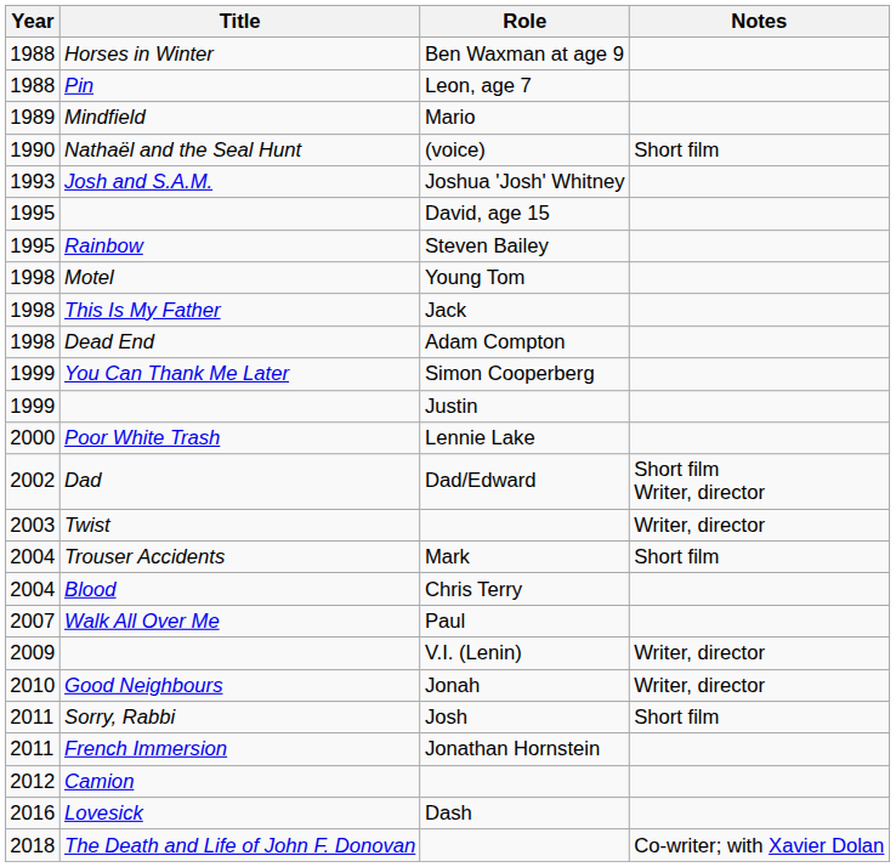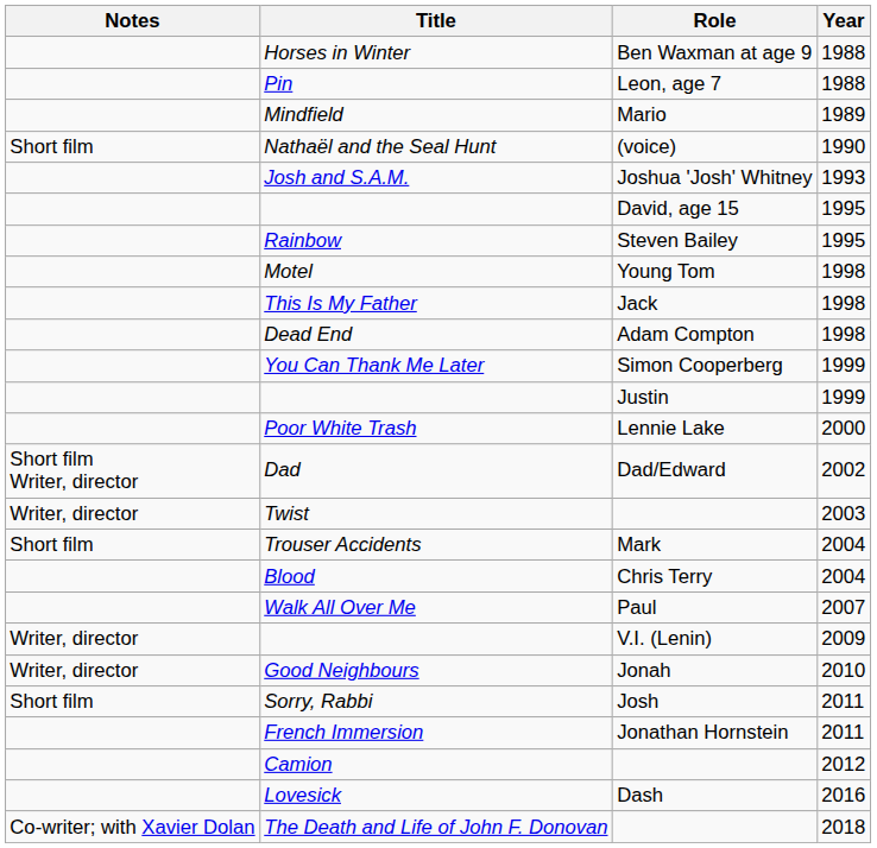columns swapped: Year <-> Notes
